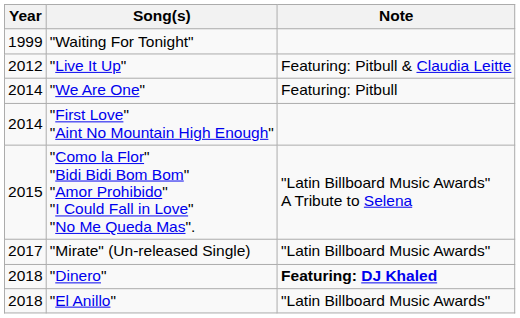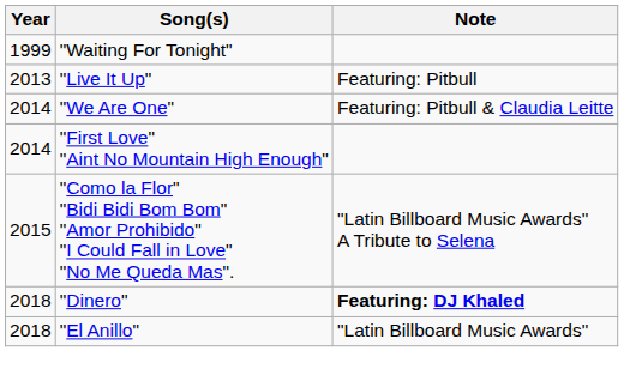"Live It Up" | Year: 2012 -> 2013
"Live It Up" | Note: Featuring: Pitbull & Claudia Leitte -> Featuring: Pitbull
"We Are One" | Note: Featuring: Pitbull -> Featuring: Pitbull & Claudia Leitte
- row: 2017 | "Mirate" (Un-released Single) | "Latin Billboard Music Awards"
